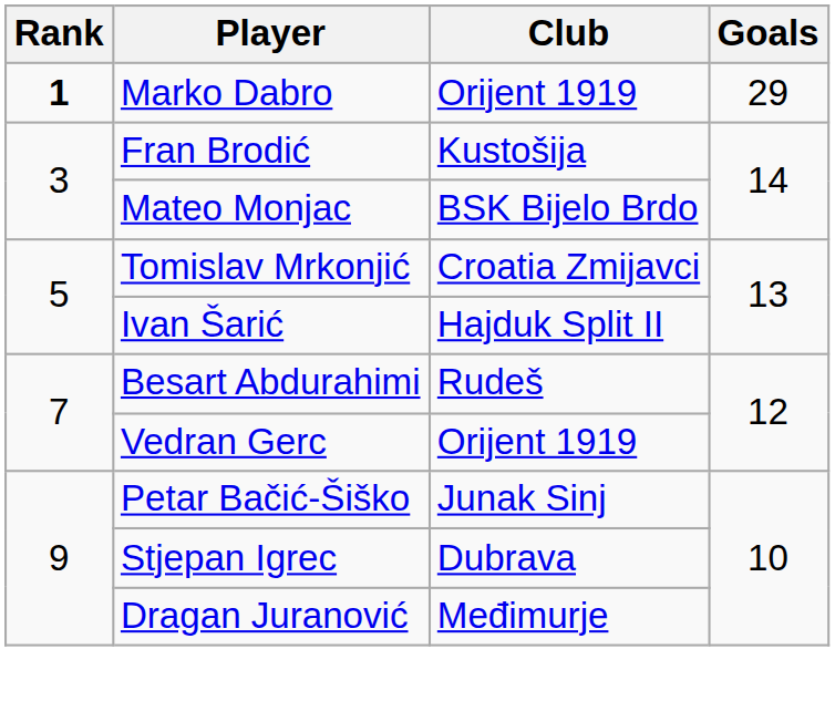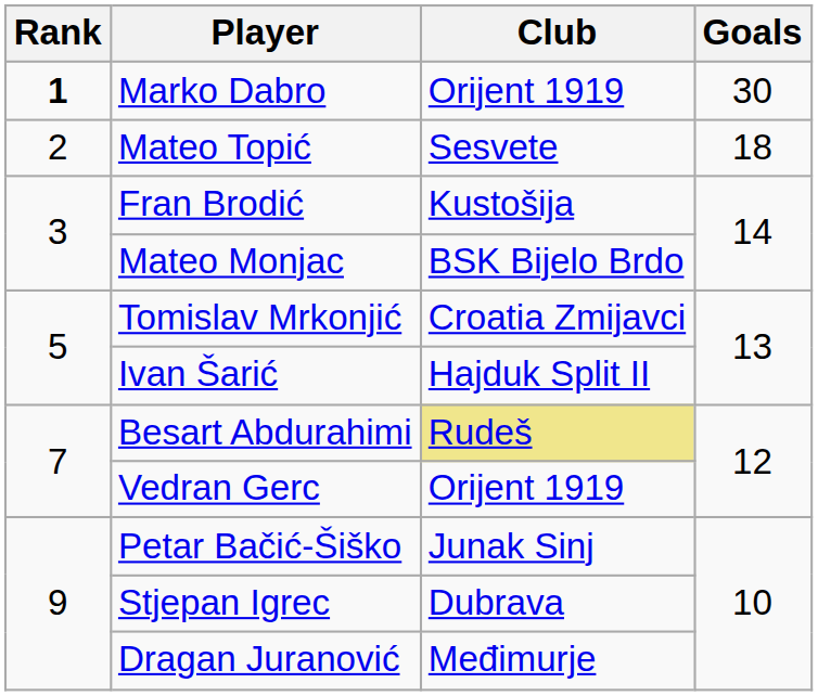Marko Dabro | Goals: 29 -> 30
+ row: 2 | Mateo Topić | Sesvete | 18
Besart Abdurahimi | Club: no background -> khaki background
